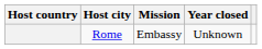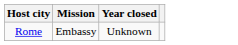- column: Host country
